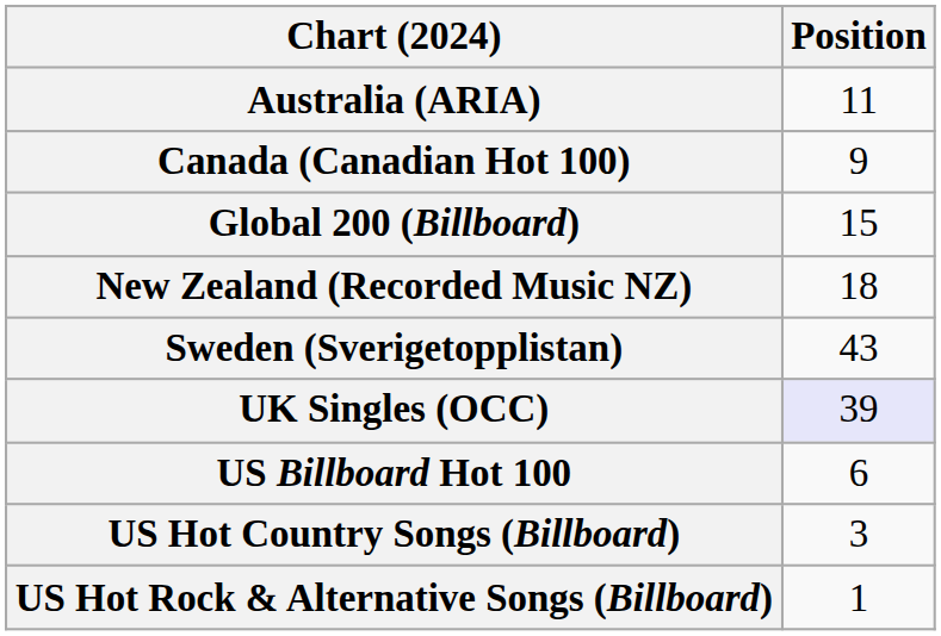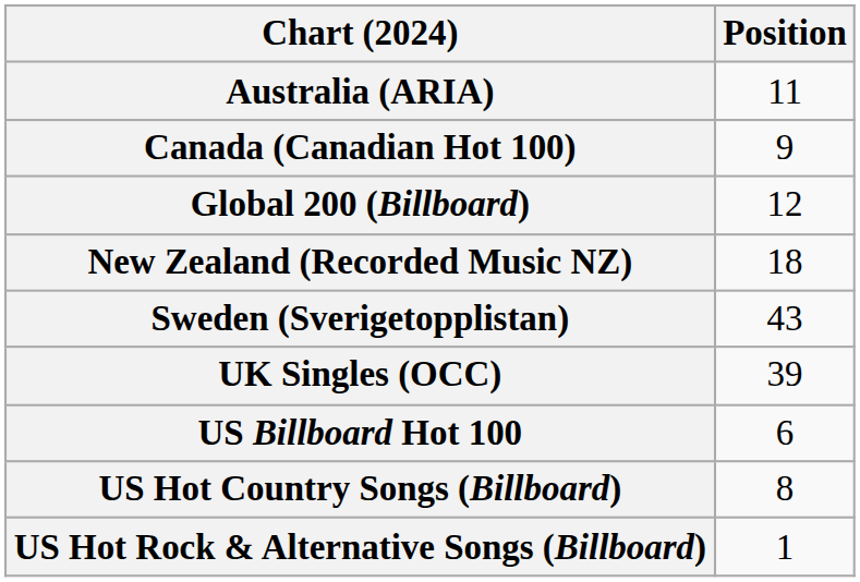Global 200 (Billboard) | Position: 15 -> 12
UK Singles (OCC) | Position: lavender background -> no background
US Hot Country Songs (Billboard) | Position: 3 -> 8
